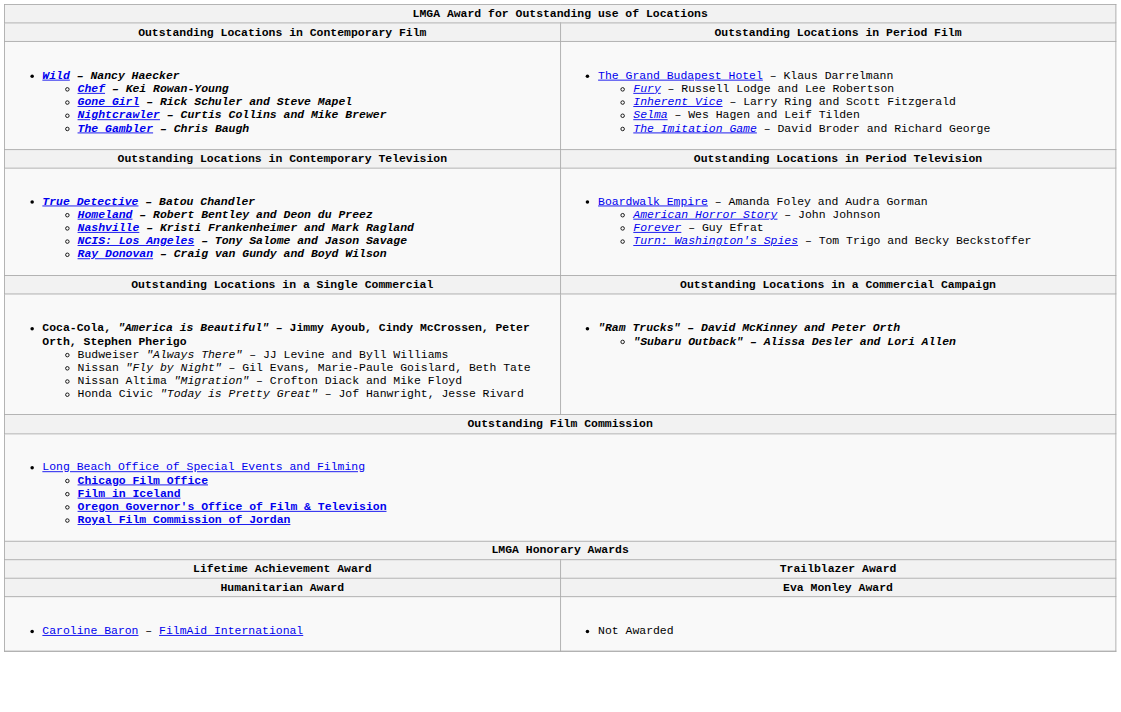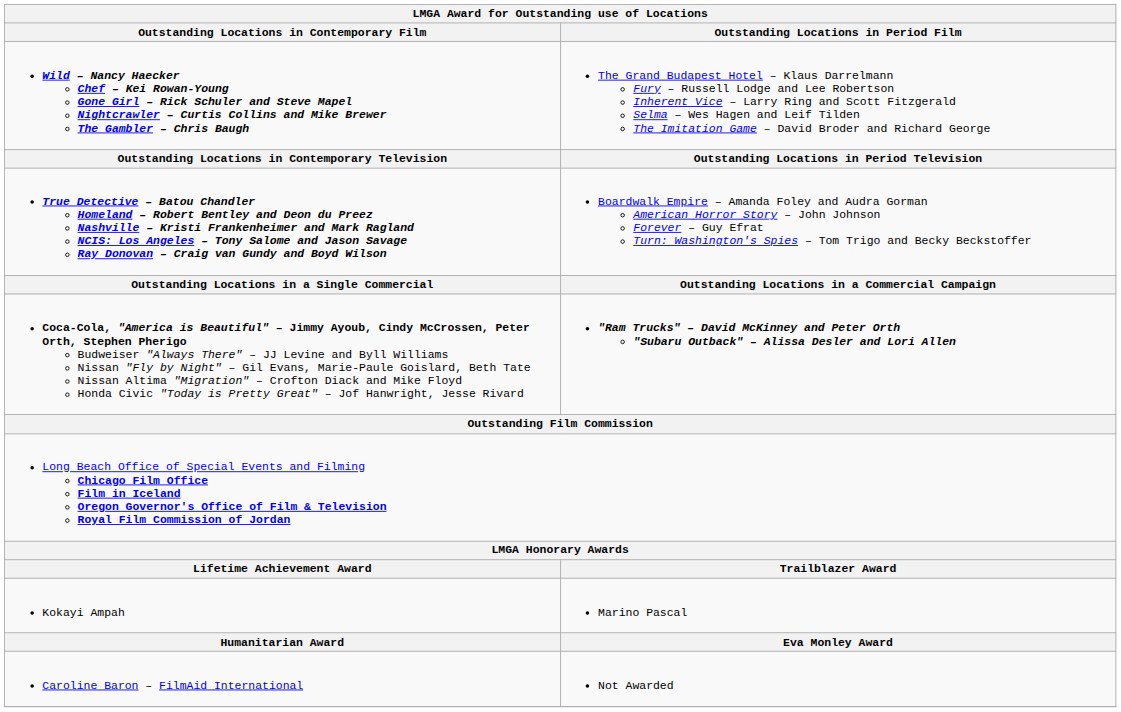+ row: Kokayi Ampah | Marino Pascal
